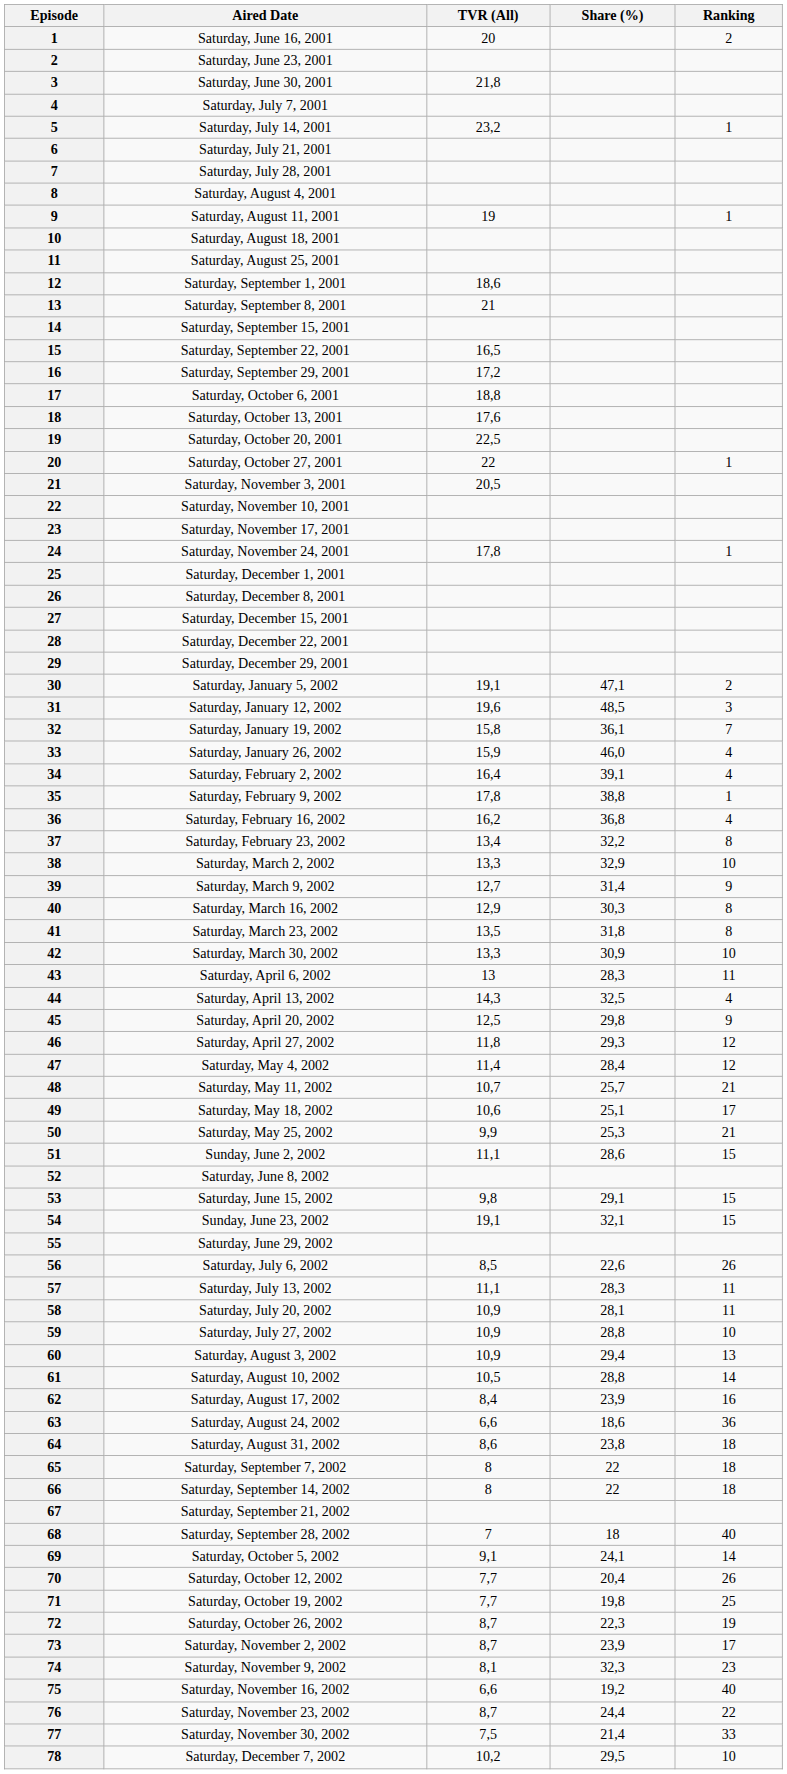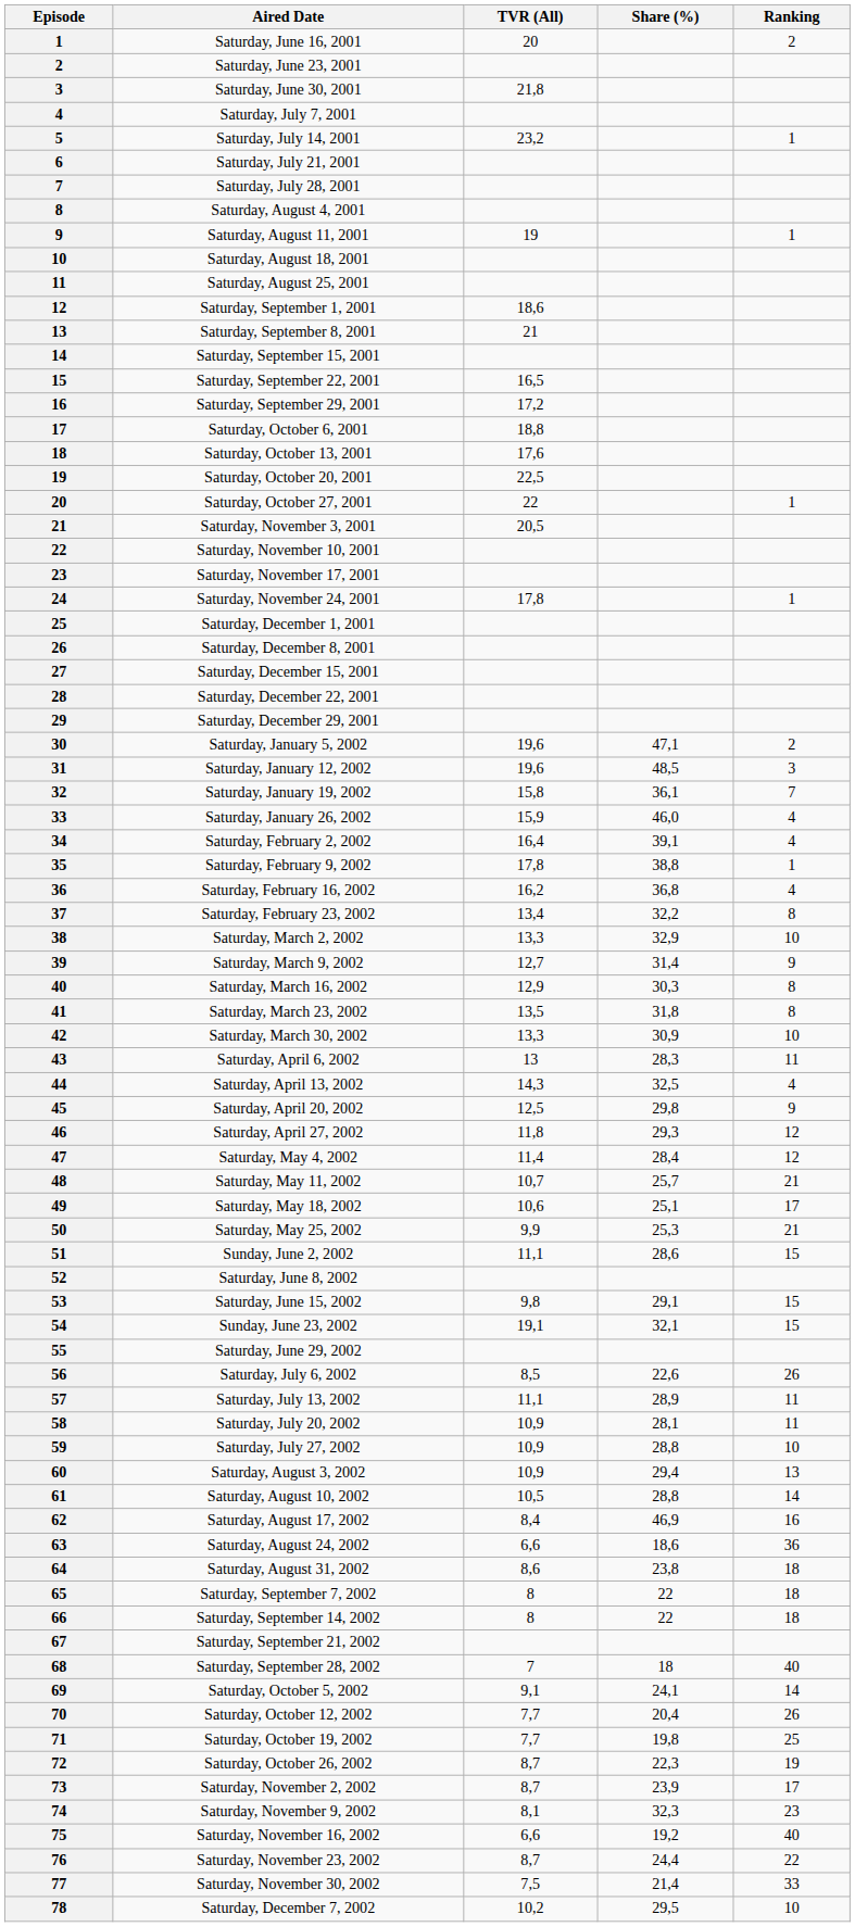Saturday, January 5, 2002 | TVR (All): 19,1 -> 19,6
Saturday, July 13, 2002 | Share (%): 28,3 -> 28,9
Saturday, August 17, 2002 | Share (%): 23,9 -> 46,9
